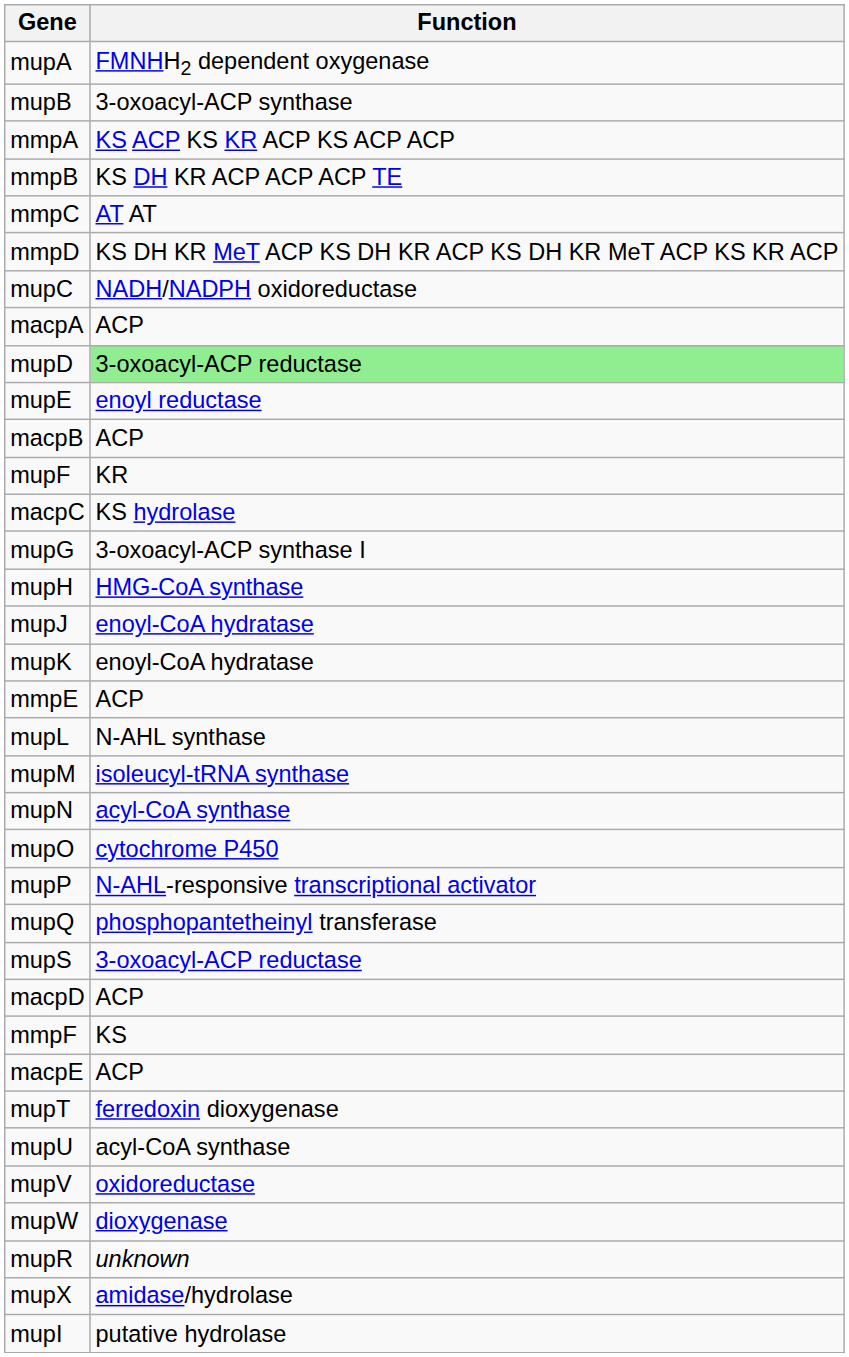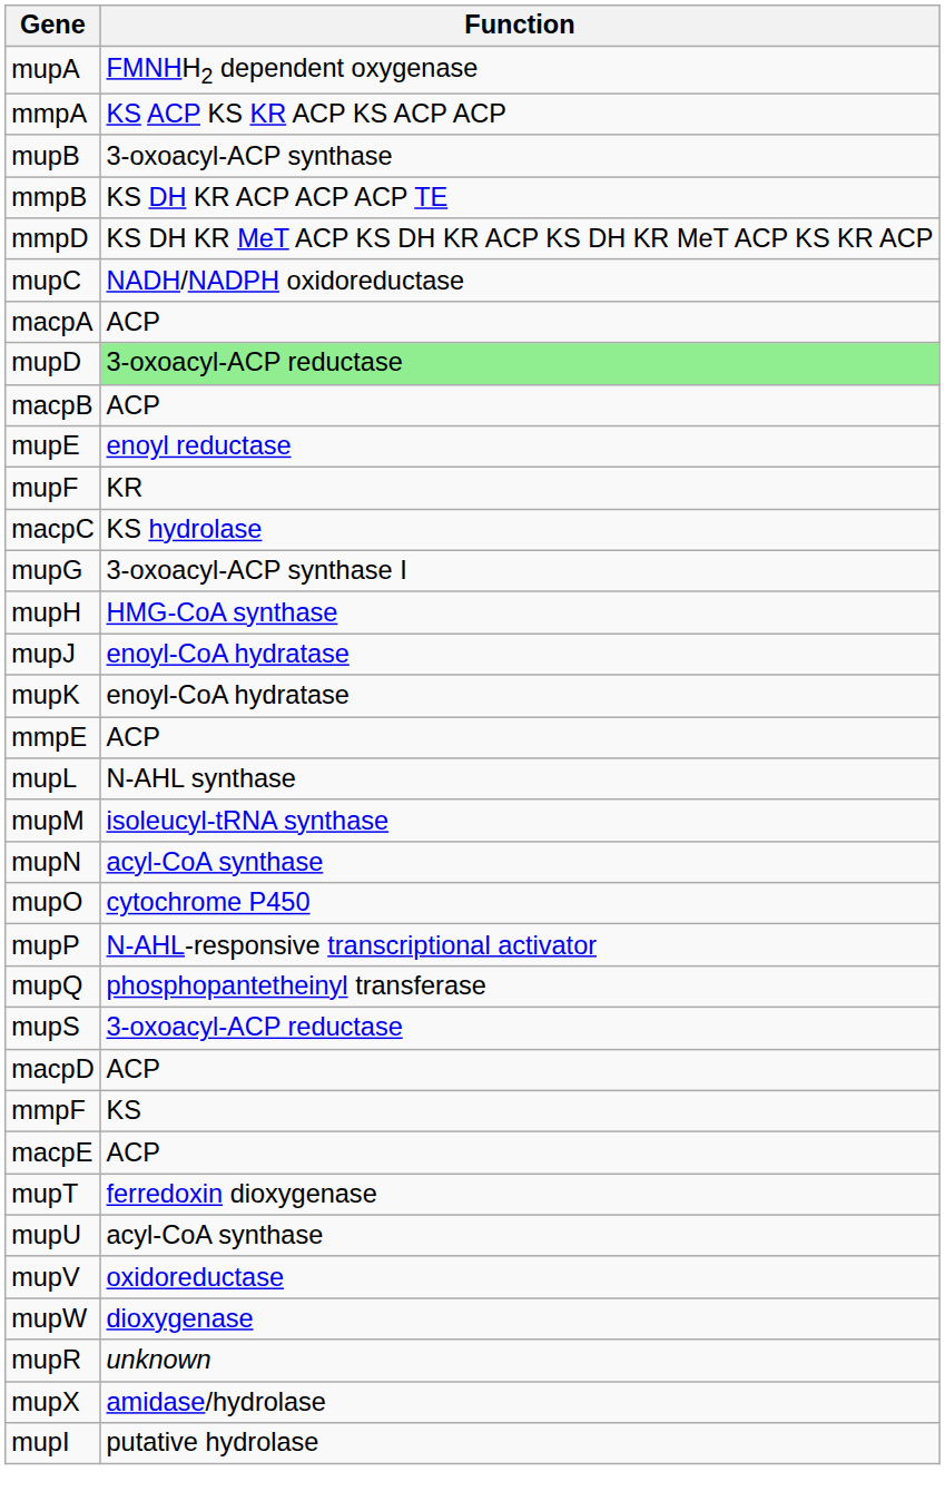rows swapped: mmpA <-> mupB
- row: mmpC | AT AT
rows swapped: mupE <-> macpB
